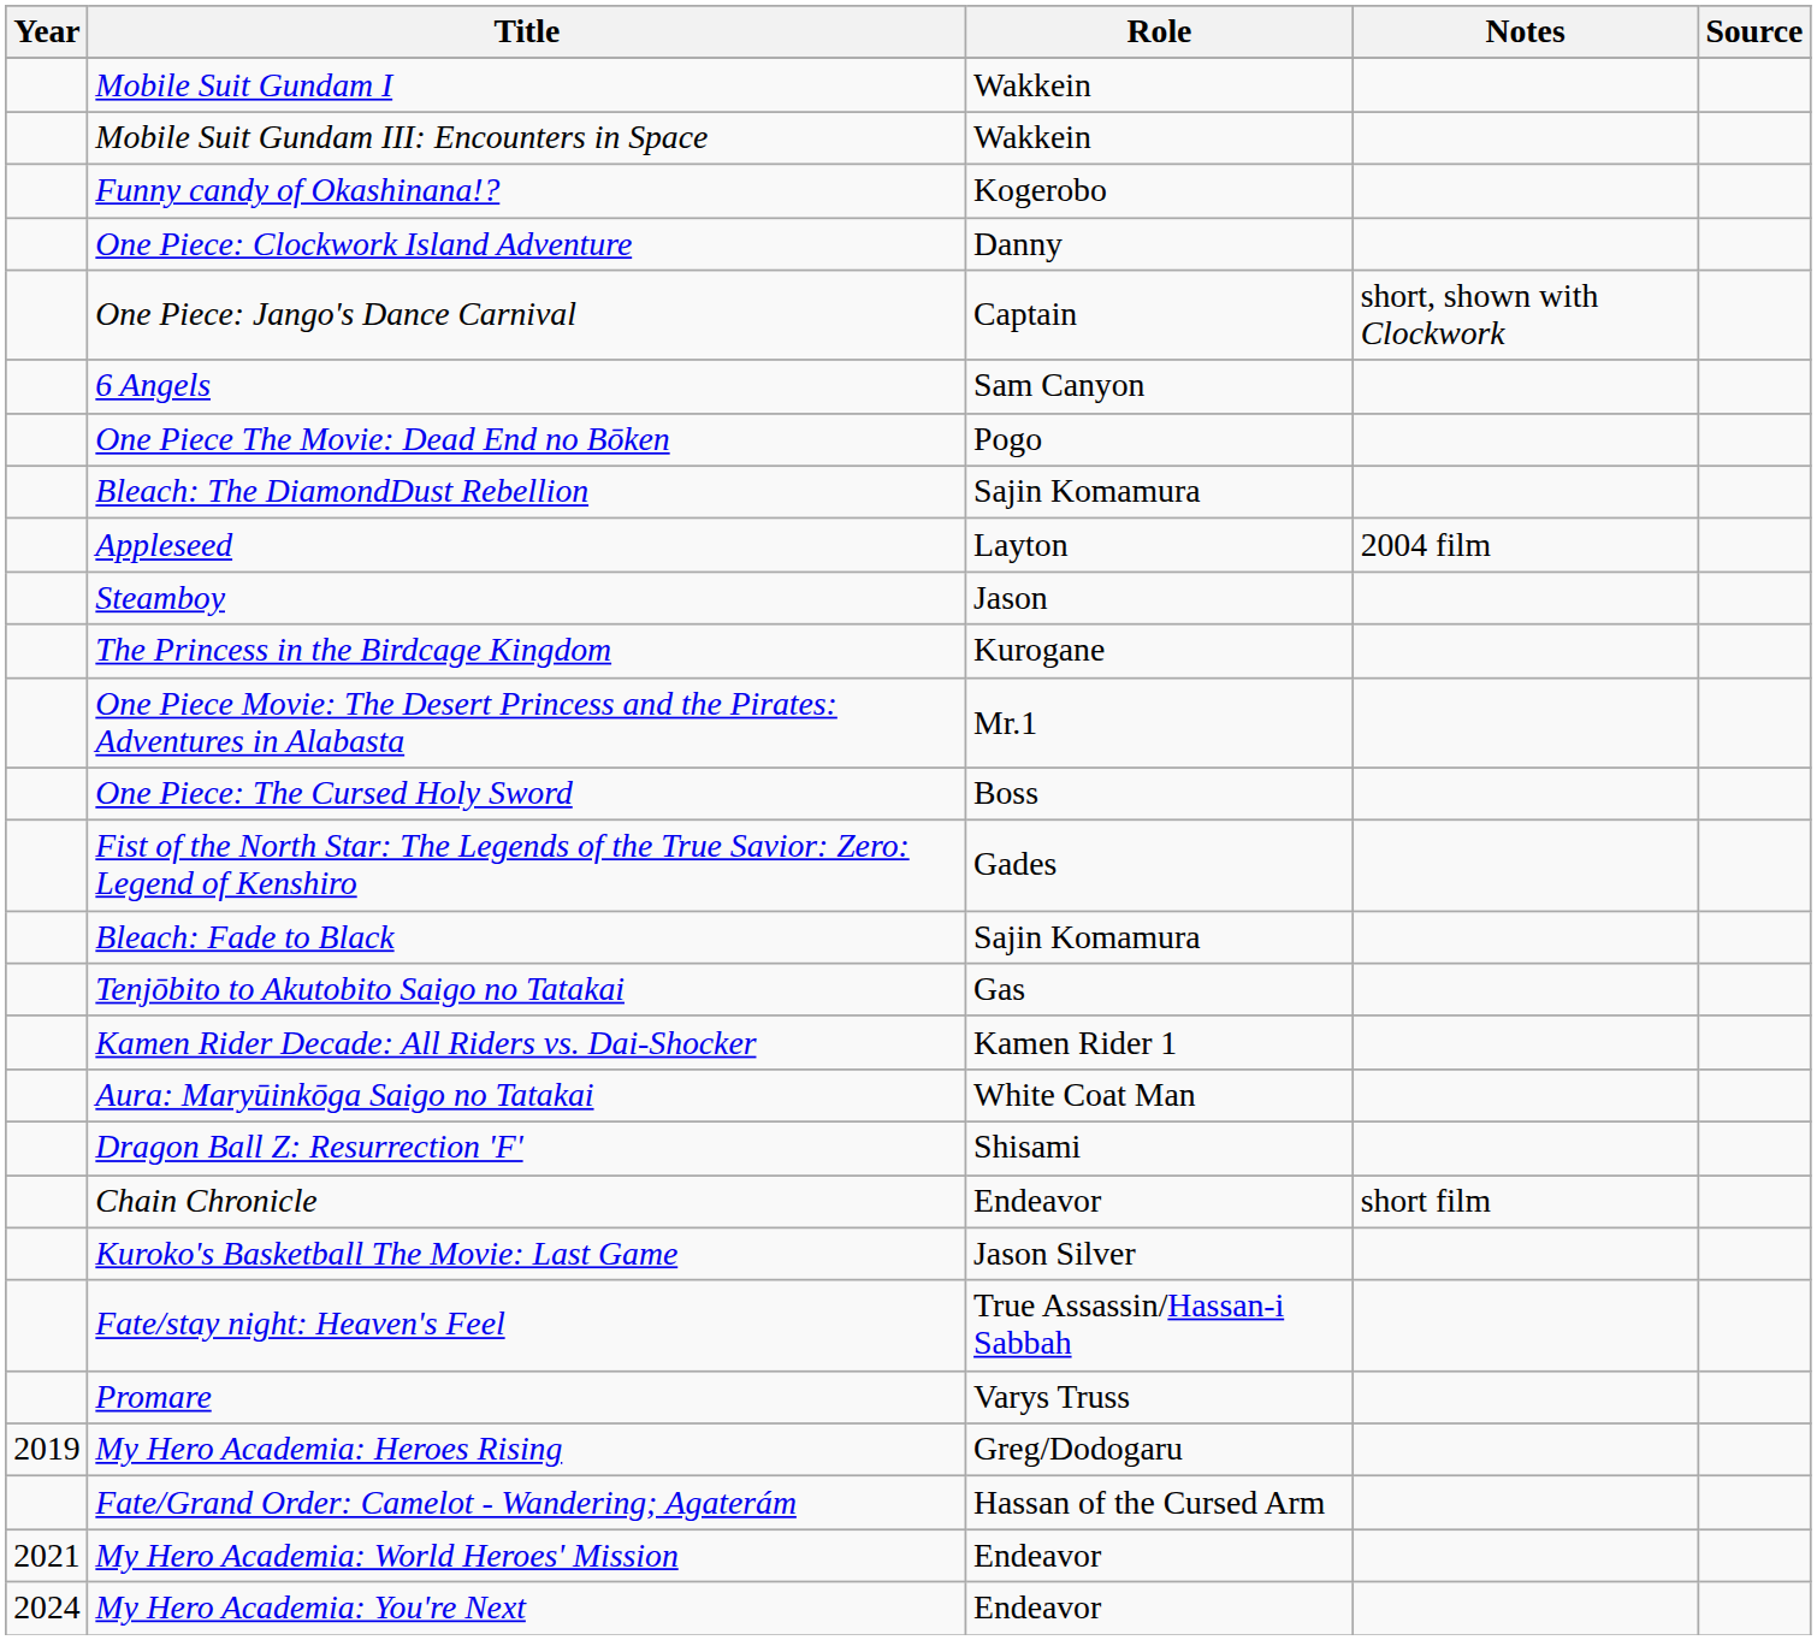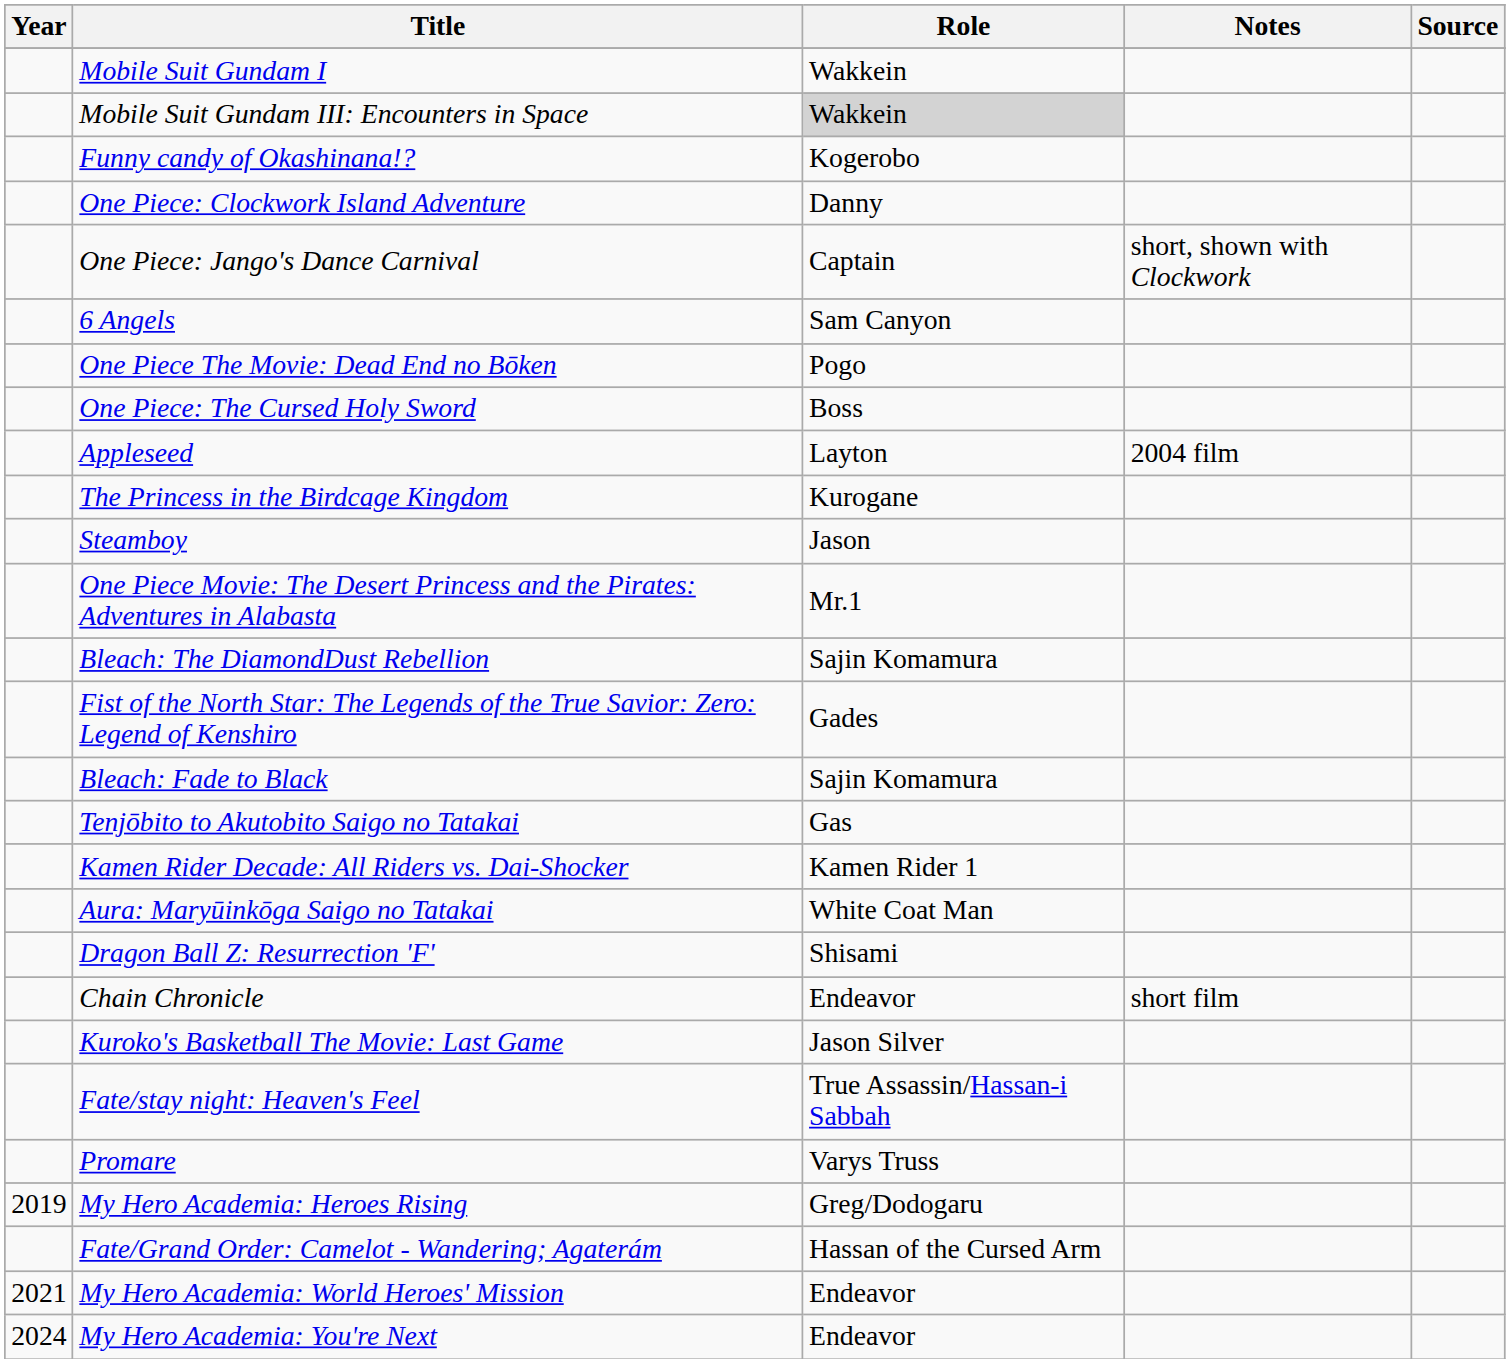Mobile Suit Gundam III: Encounters in Space | Role: no background -> lightgrey background
rows swapped: One Piece: The Cursed Holy Sword <-> Bleach: The DiamondDust Rebellion
rows swapped: Steamboy <-> The Princess in the Birdcage Kingdom
